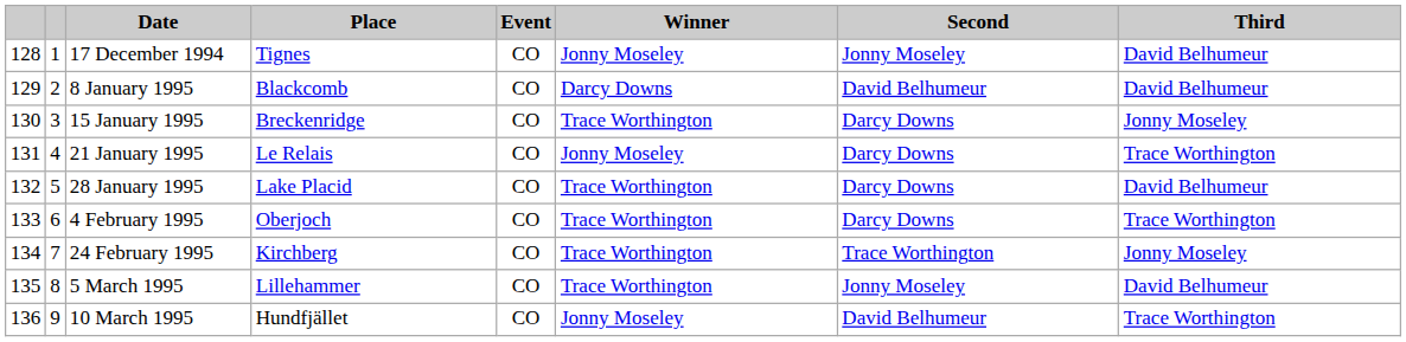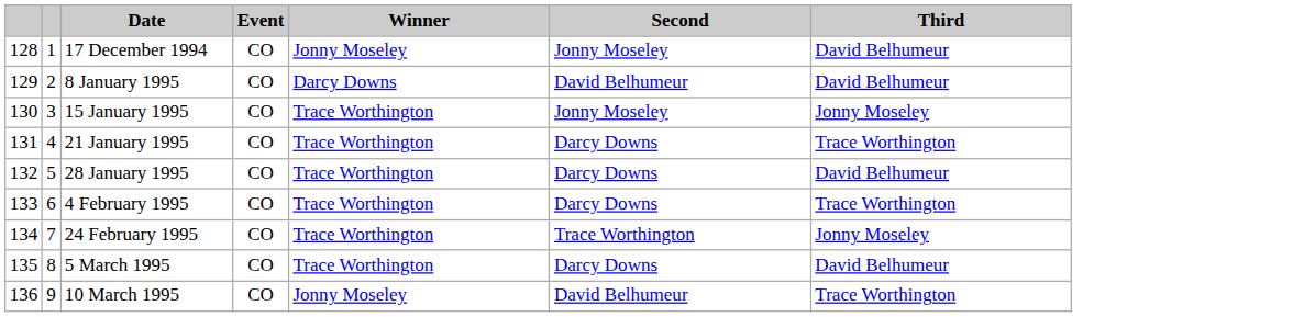- column: Place | Tignes | Blackcomb | Breckenridge | Le Relais | Lake Placid | Oberjoch | Kirchberg | Lillehammer | Hundfjället
15 January 1995 | Second: Darcy Downs -> Jonny Moseley
21 January 1995 | Winner: Jonny Moseley -> Trace Worthington
5 March 1995 | Second: Jonny Moseley -> Darcy Downs
